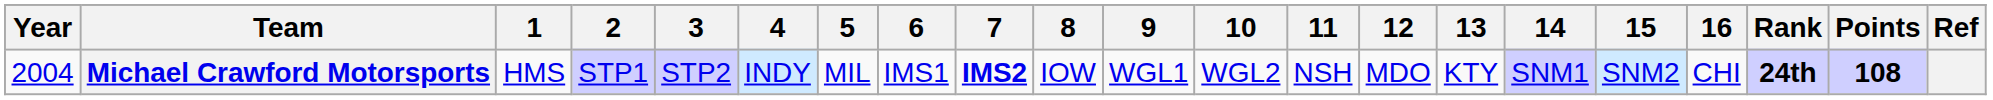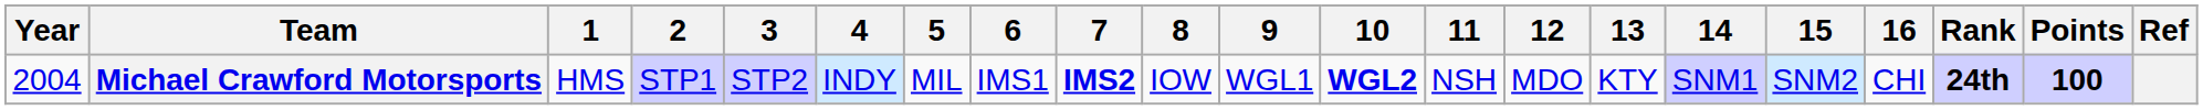Michael Crawford Motorsports | 10: normal -> bold
Michael Crawford Motorsports | Points: 108 -> 100
